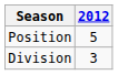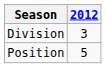rows swapped: Division <-> Position
